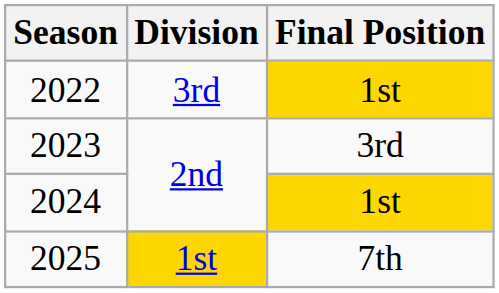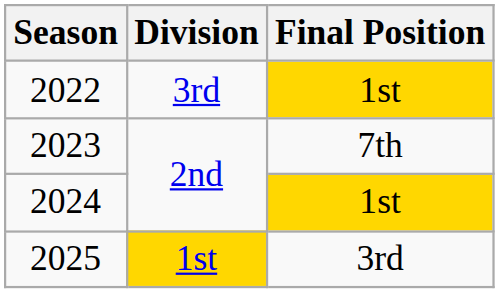2023 | Final Position: 3rd -> 7th
2025 | Final Position: 7th -> 3rd
